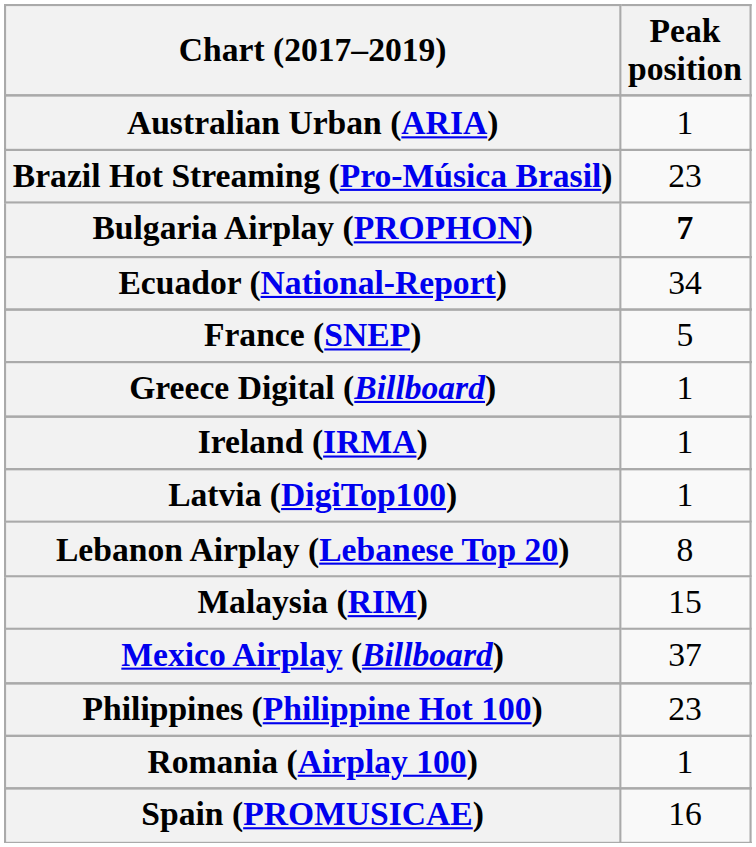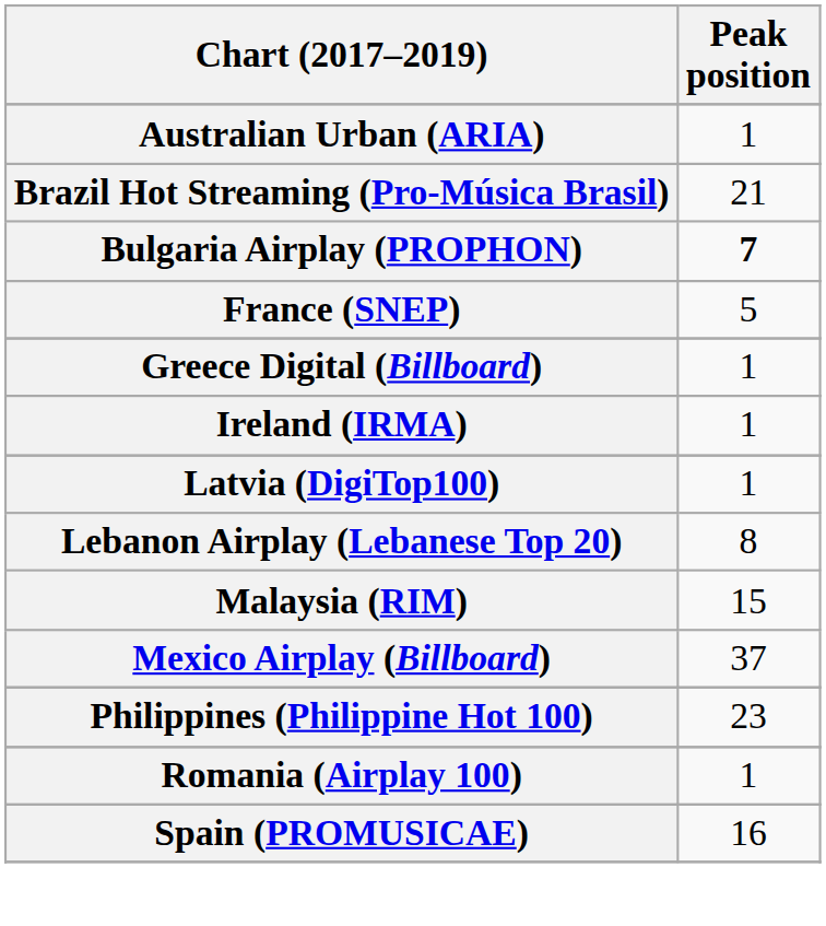Brazil Hot Streaming (Pro-Música Brasil) | Peak position: 23 -> 21
- row: Ecuador (National-Report) | 34
